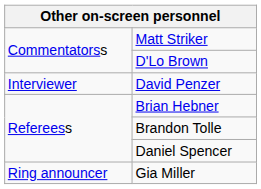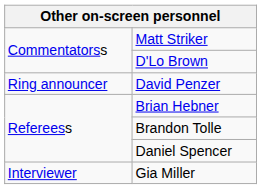David Penzer | column 1: Interviewer -> Ring announcer
Gia Miller | column 1: Ring announcer -> Interviewer
